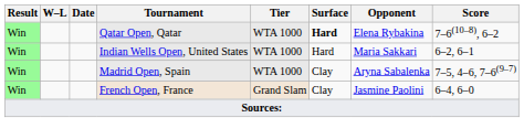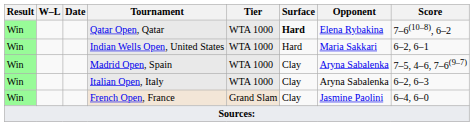+ row: Win | Italian Open, Italy | WTA 1000 | Clay | Aryna Sabalenka | 6–2, 6–3
